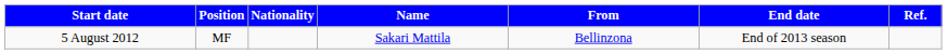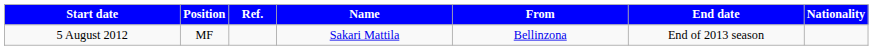columns swapped: Nationality <-> Ref.
